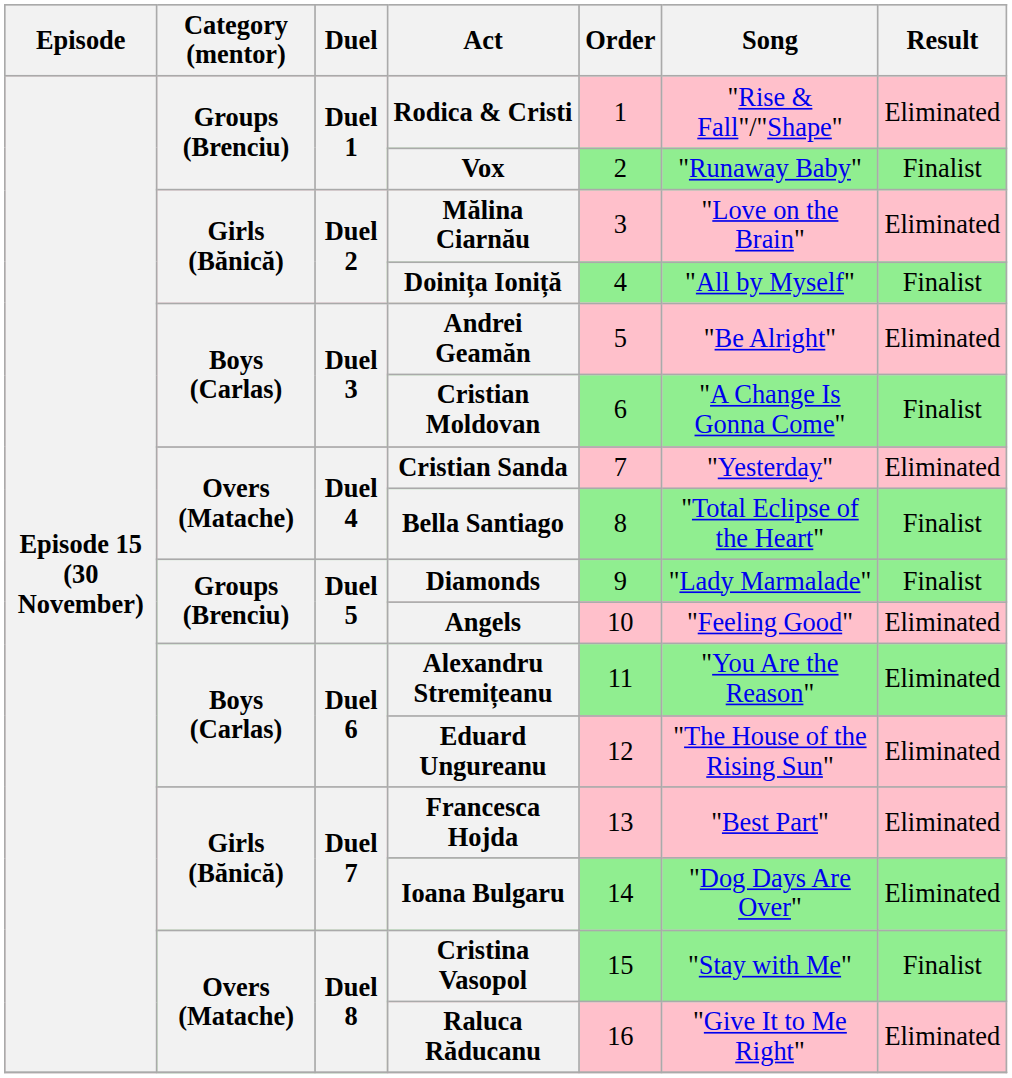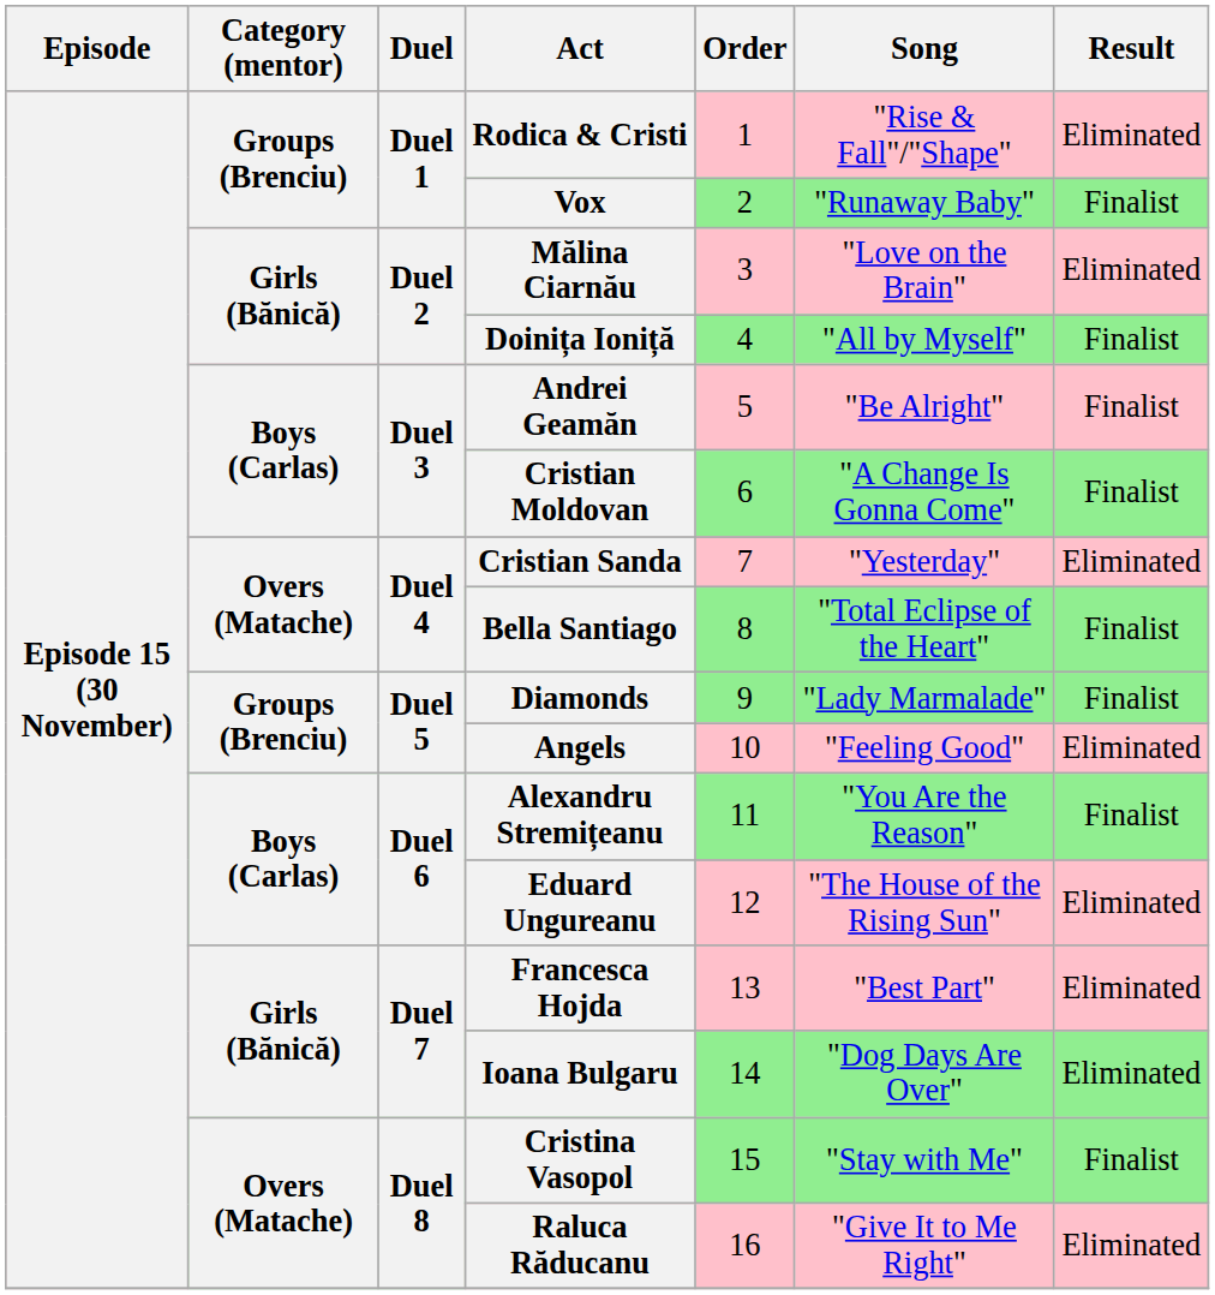Andrei Geamăn | Result: Eliminated -> Finalist
Alexandru Stremițeanu | Result: Eliminated -> Finalist
